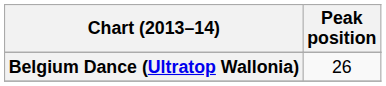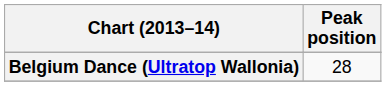Belgium Dance (Ultratop Wallonia) | Peak position: 26 -> 28
